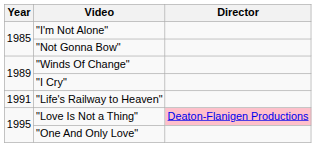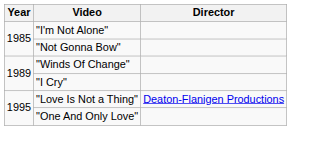- row: 1991 | "Life's Railway to Heaven"
"Love Is Not a Thing" | Director: pink background -> no background
